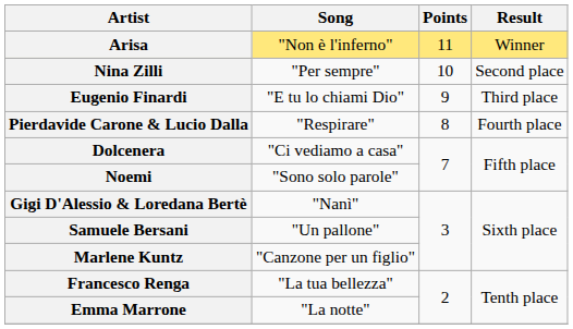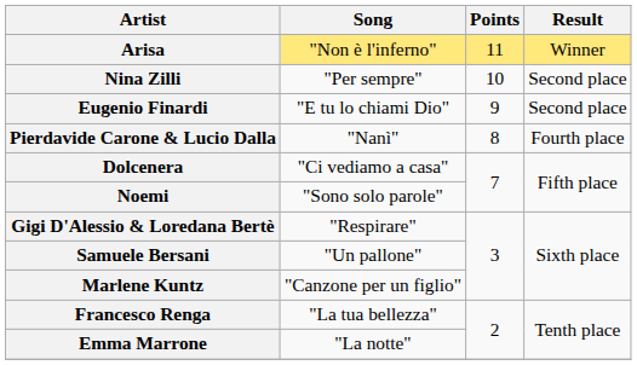Eugenio Finardi | Result: Third place -> Second place
Pierdavide Carone & Lucio Dalla | Song: "Respirare" -> "Nanì"
Gigi D'Alessio & Loredana Bertè | Song: "Nanì" -> "Respirare"
